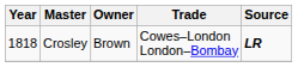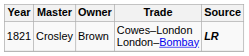Crosley | Year: 1818 -> 1821
